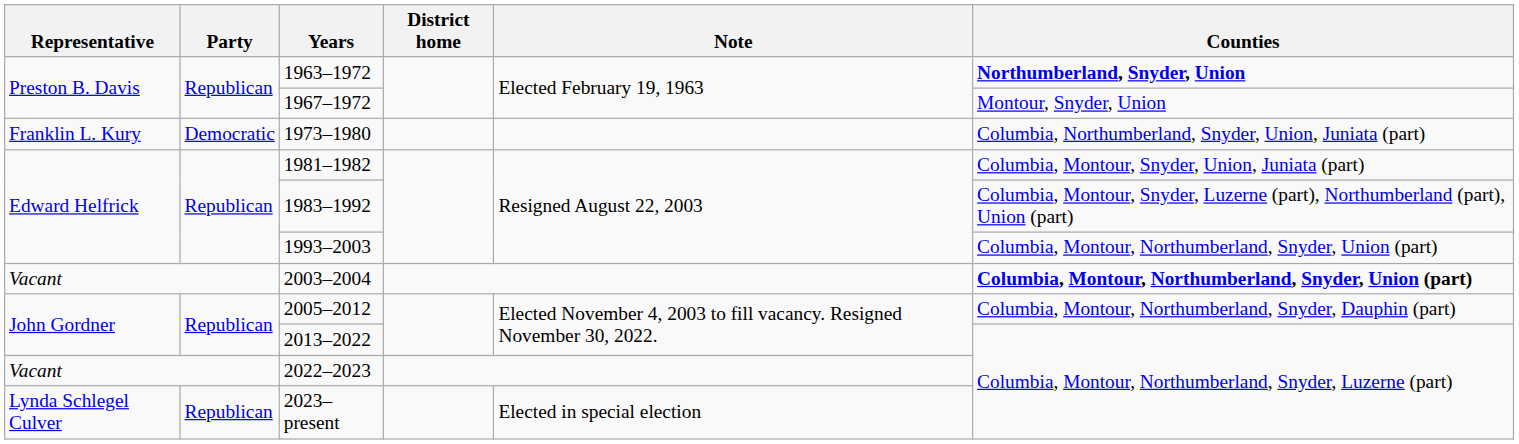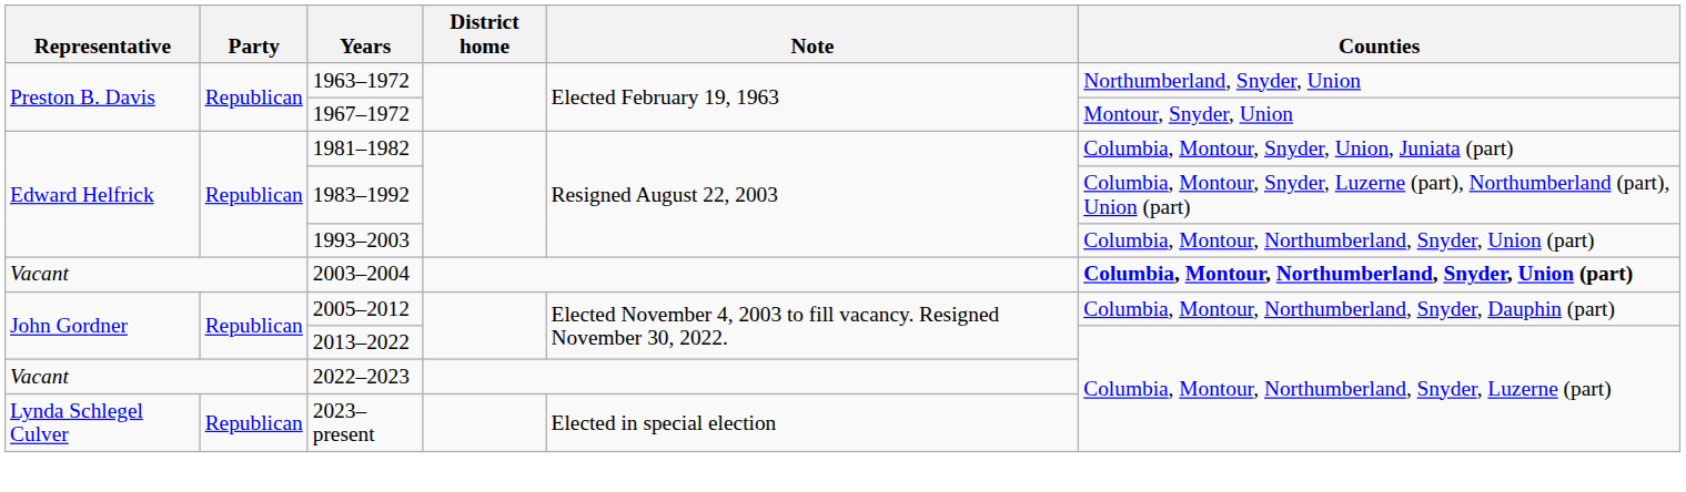1963–1972 | Counties: bold -> normal
- row: Franklin L. Kury | Democratic | 1973–1980 | Columbia, Northumberland, Snyder, Union, Juniata (part)
